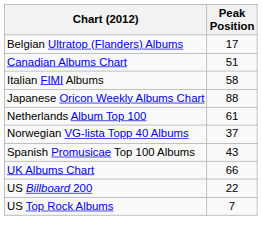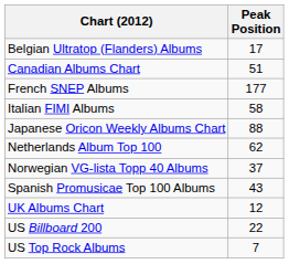+ row: French SNEP Albums | 177
Netherlands Album Top 100 | Peak Position: 61 -> 62
UK Albums Chart | Peak Position: 66 -> 12
